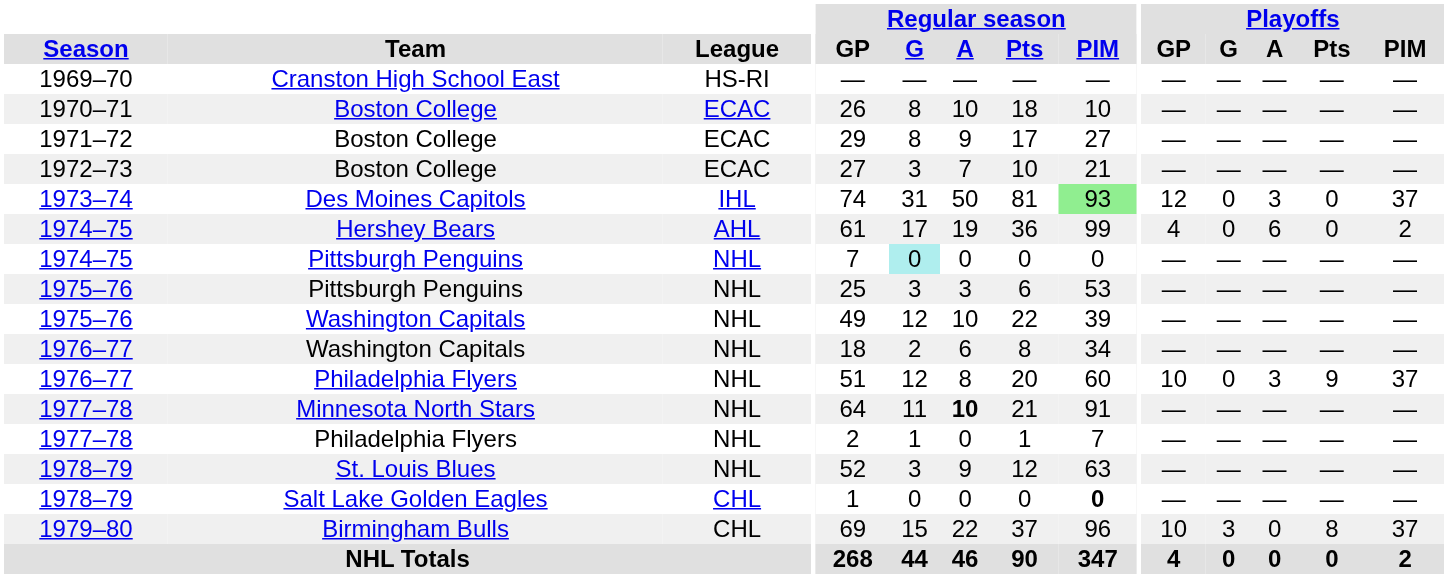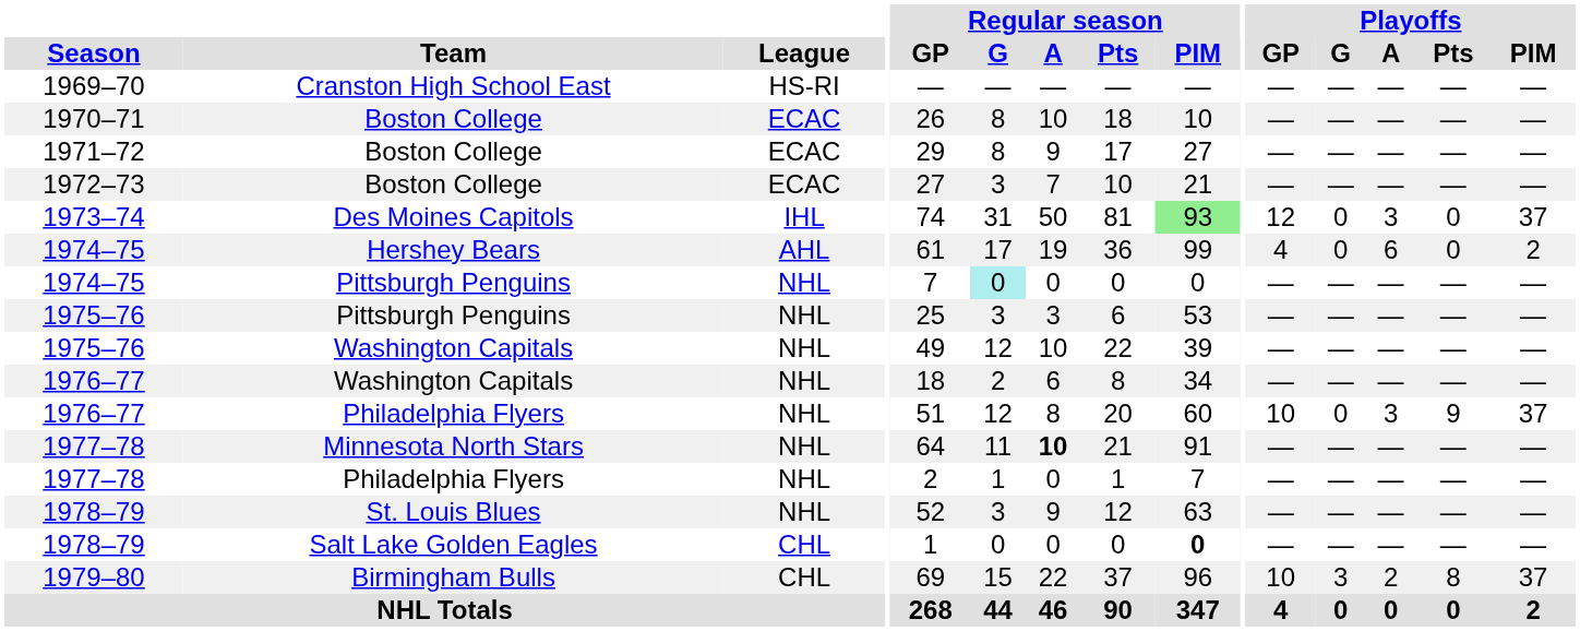1979–80 | Playoffs / A: 0 -> 2
